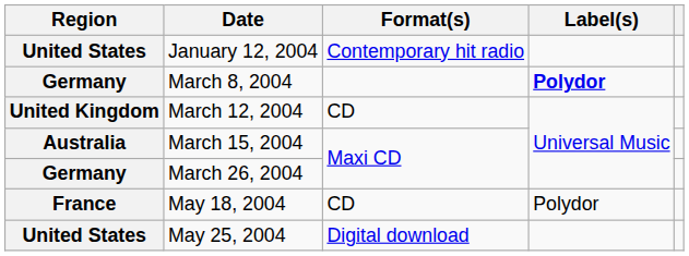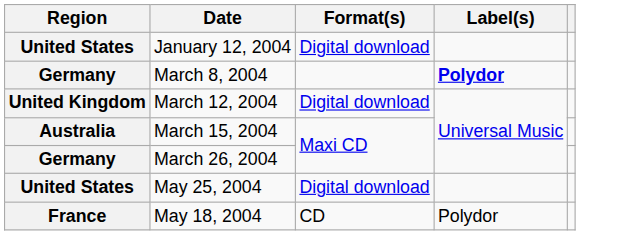January 12, 2004 | Format(s): Contemporary hit radio -> Digital download
March 12, 2004 | Format(s): CD -> Digital download
rows swapped: May 18, 2004 <-> May 25, 2004
